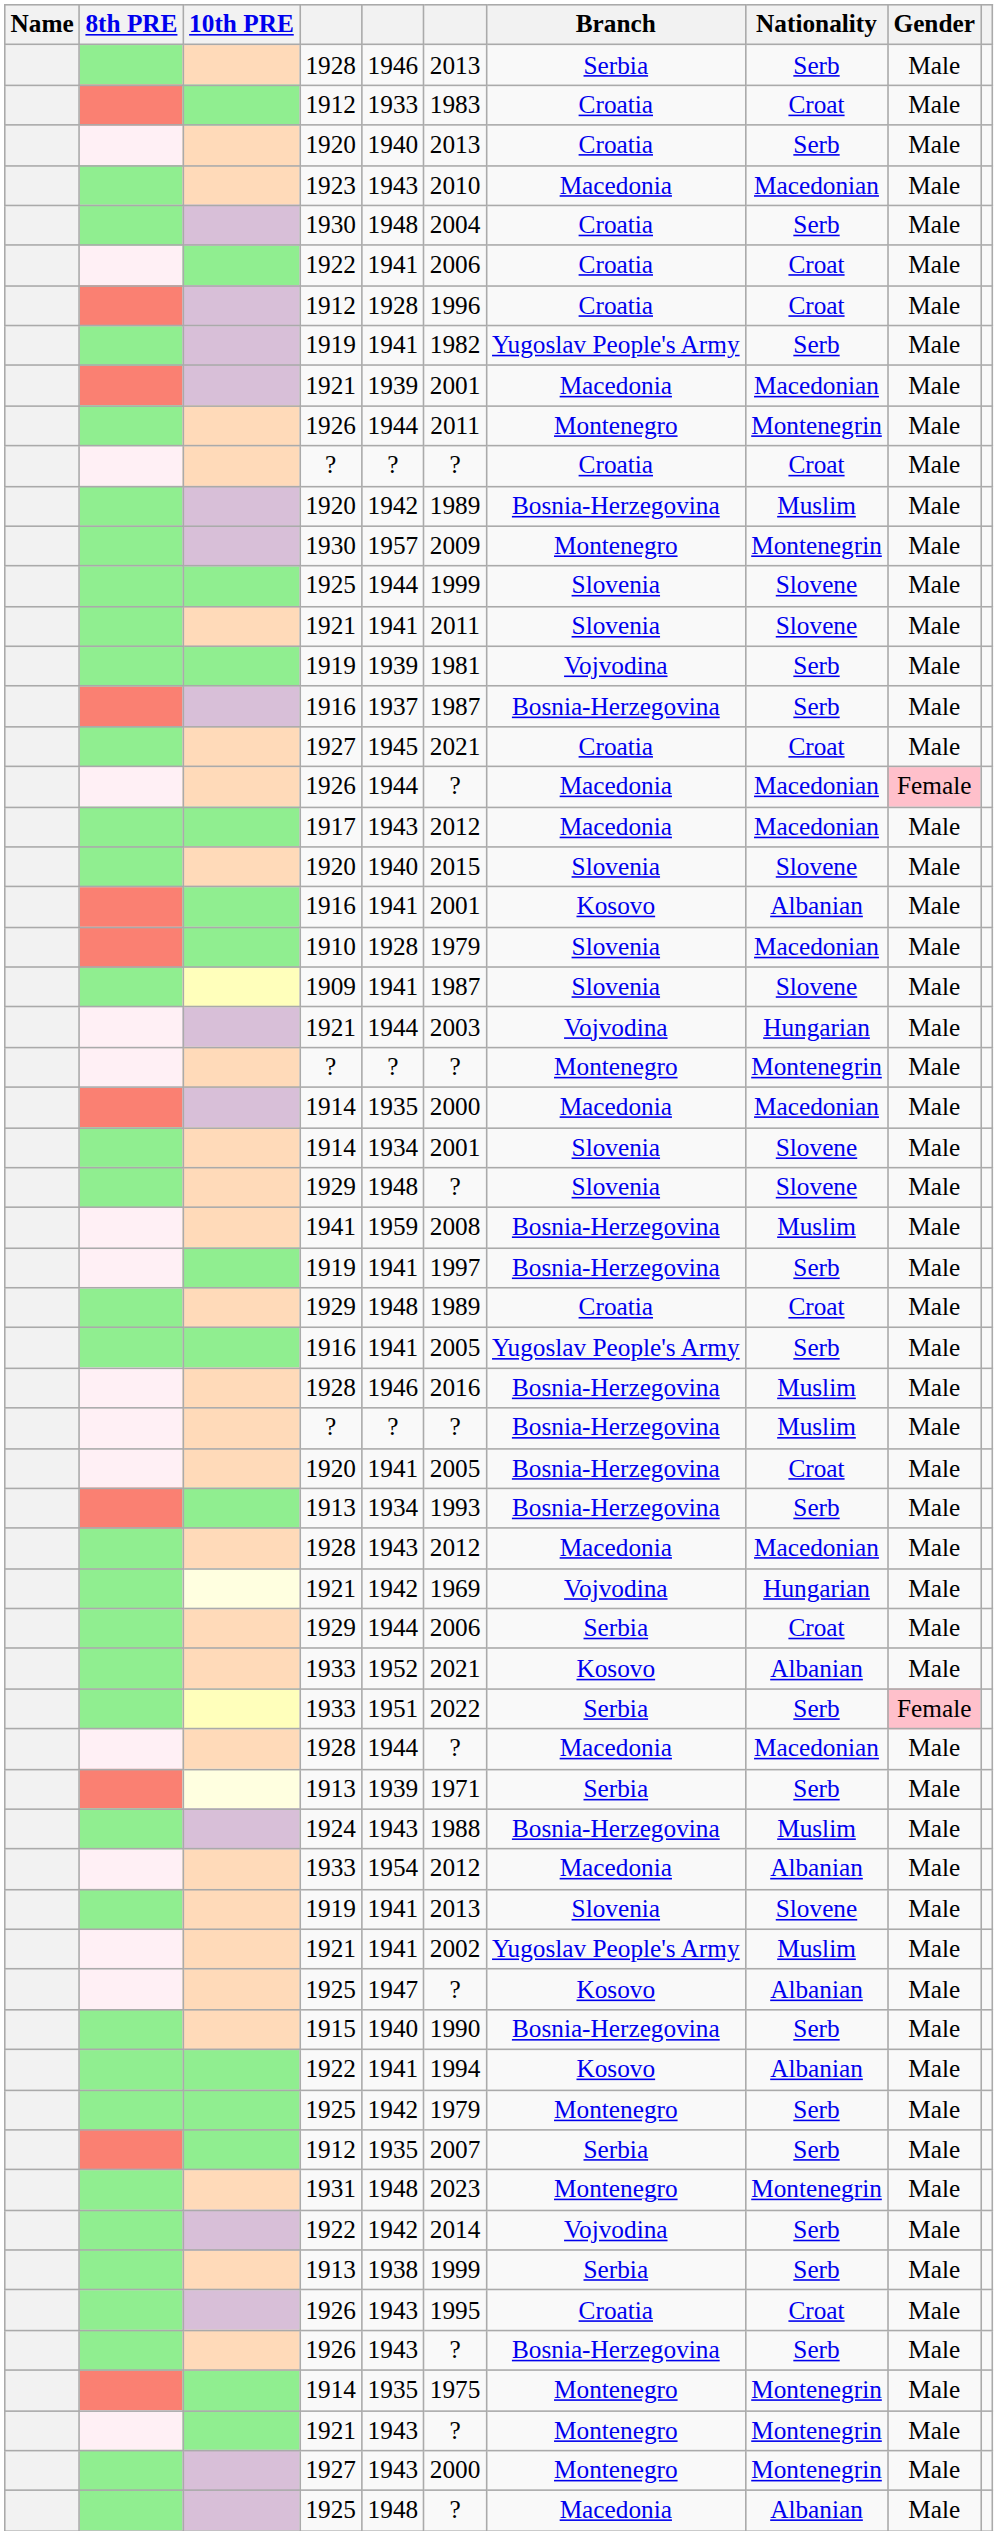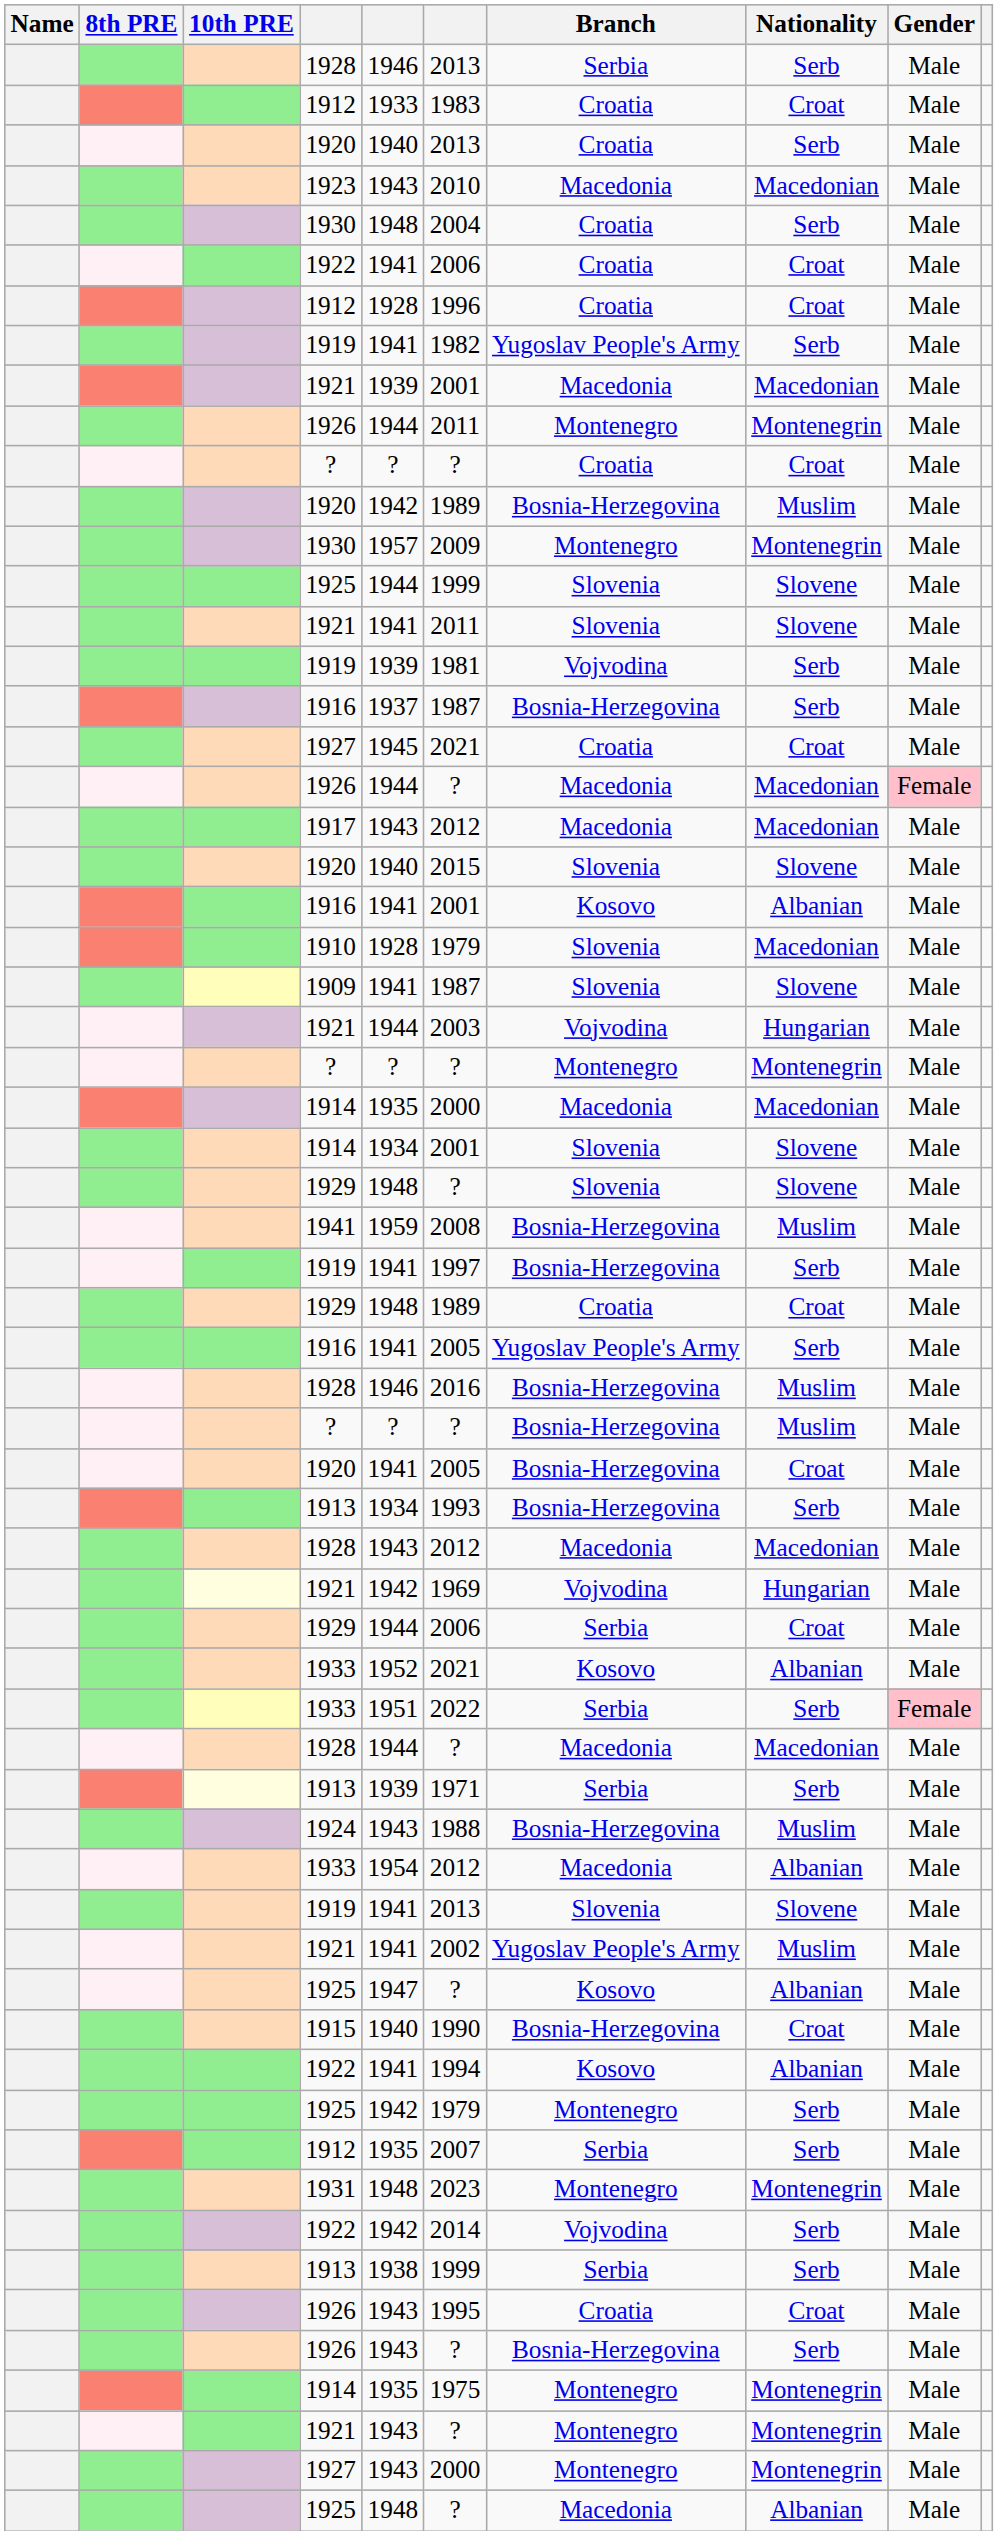1915 | Nationality: Serb -> Croat
